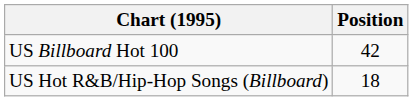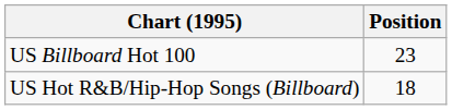US Billboard Hot 100 | Position: 42 -> 23
